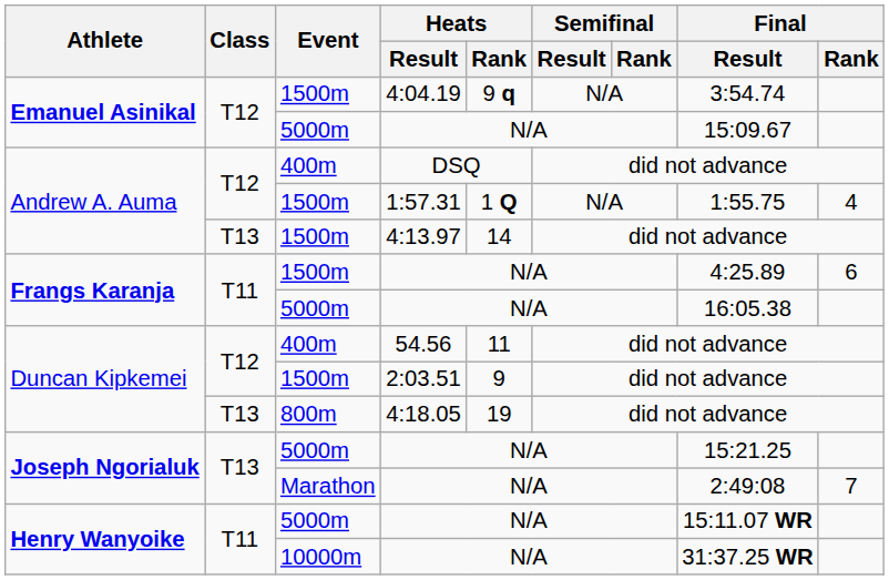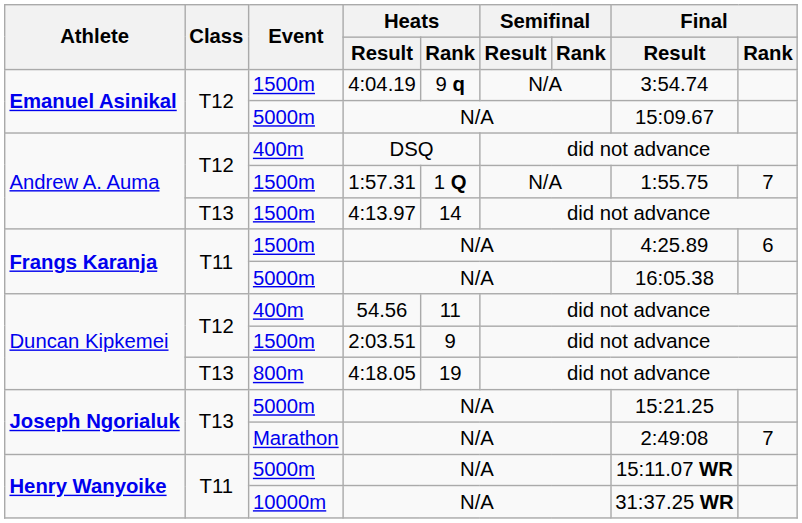1:57.31 | Final / Rank: 4 -> 7
